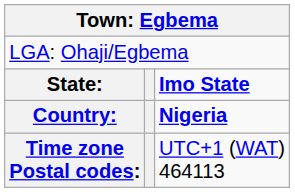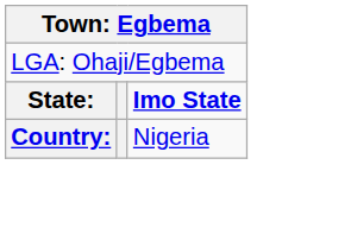Country: | column 3: bold -> normal
- row: Time zone Postal codes: | UTC+1 (WAT) 464113
